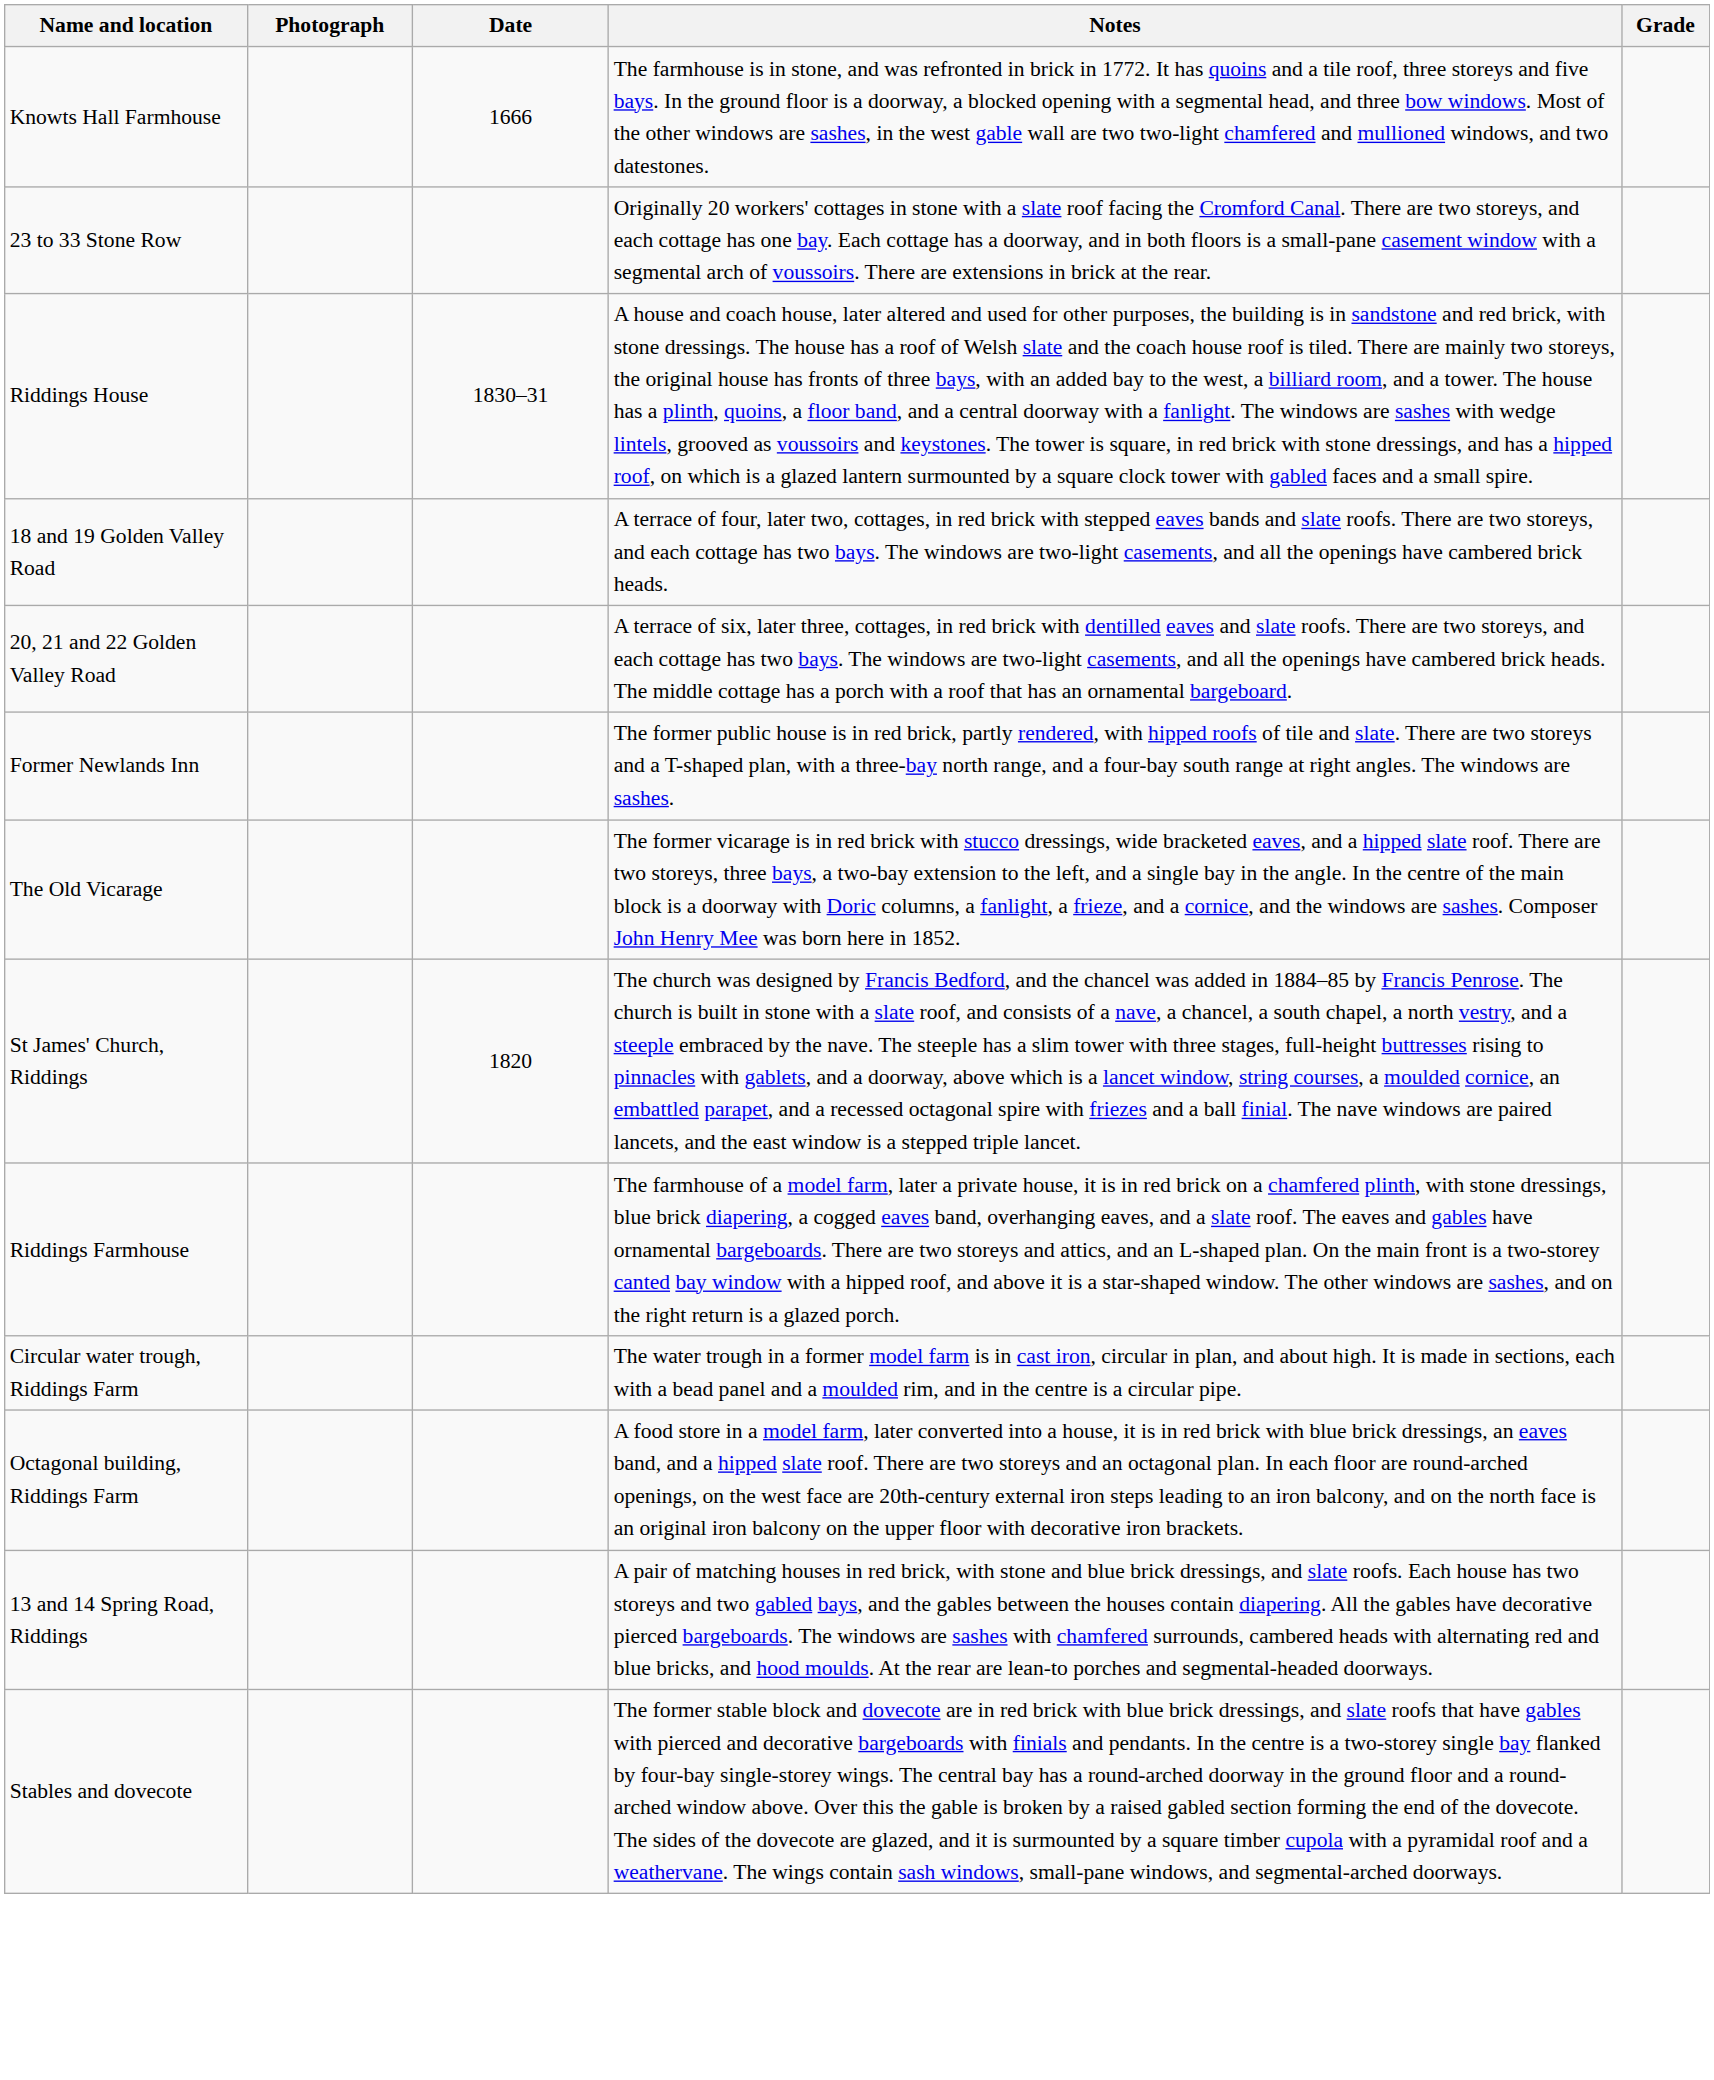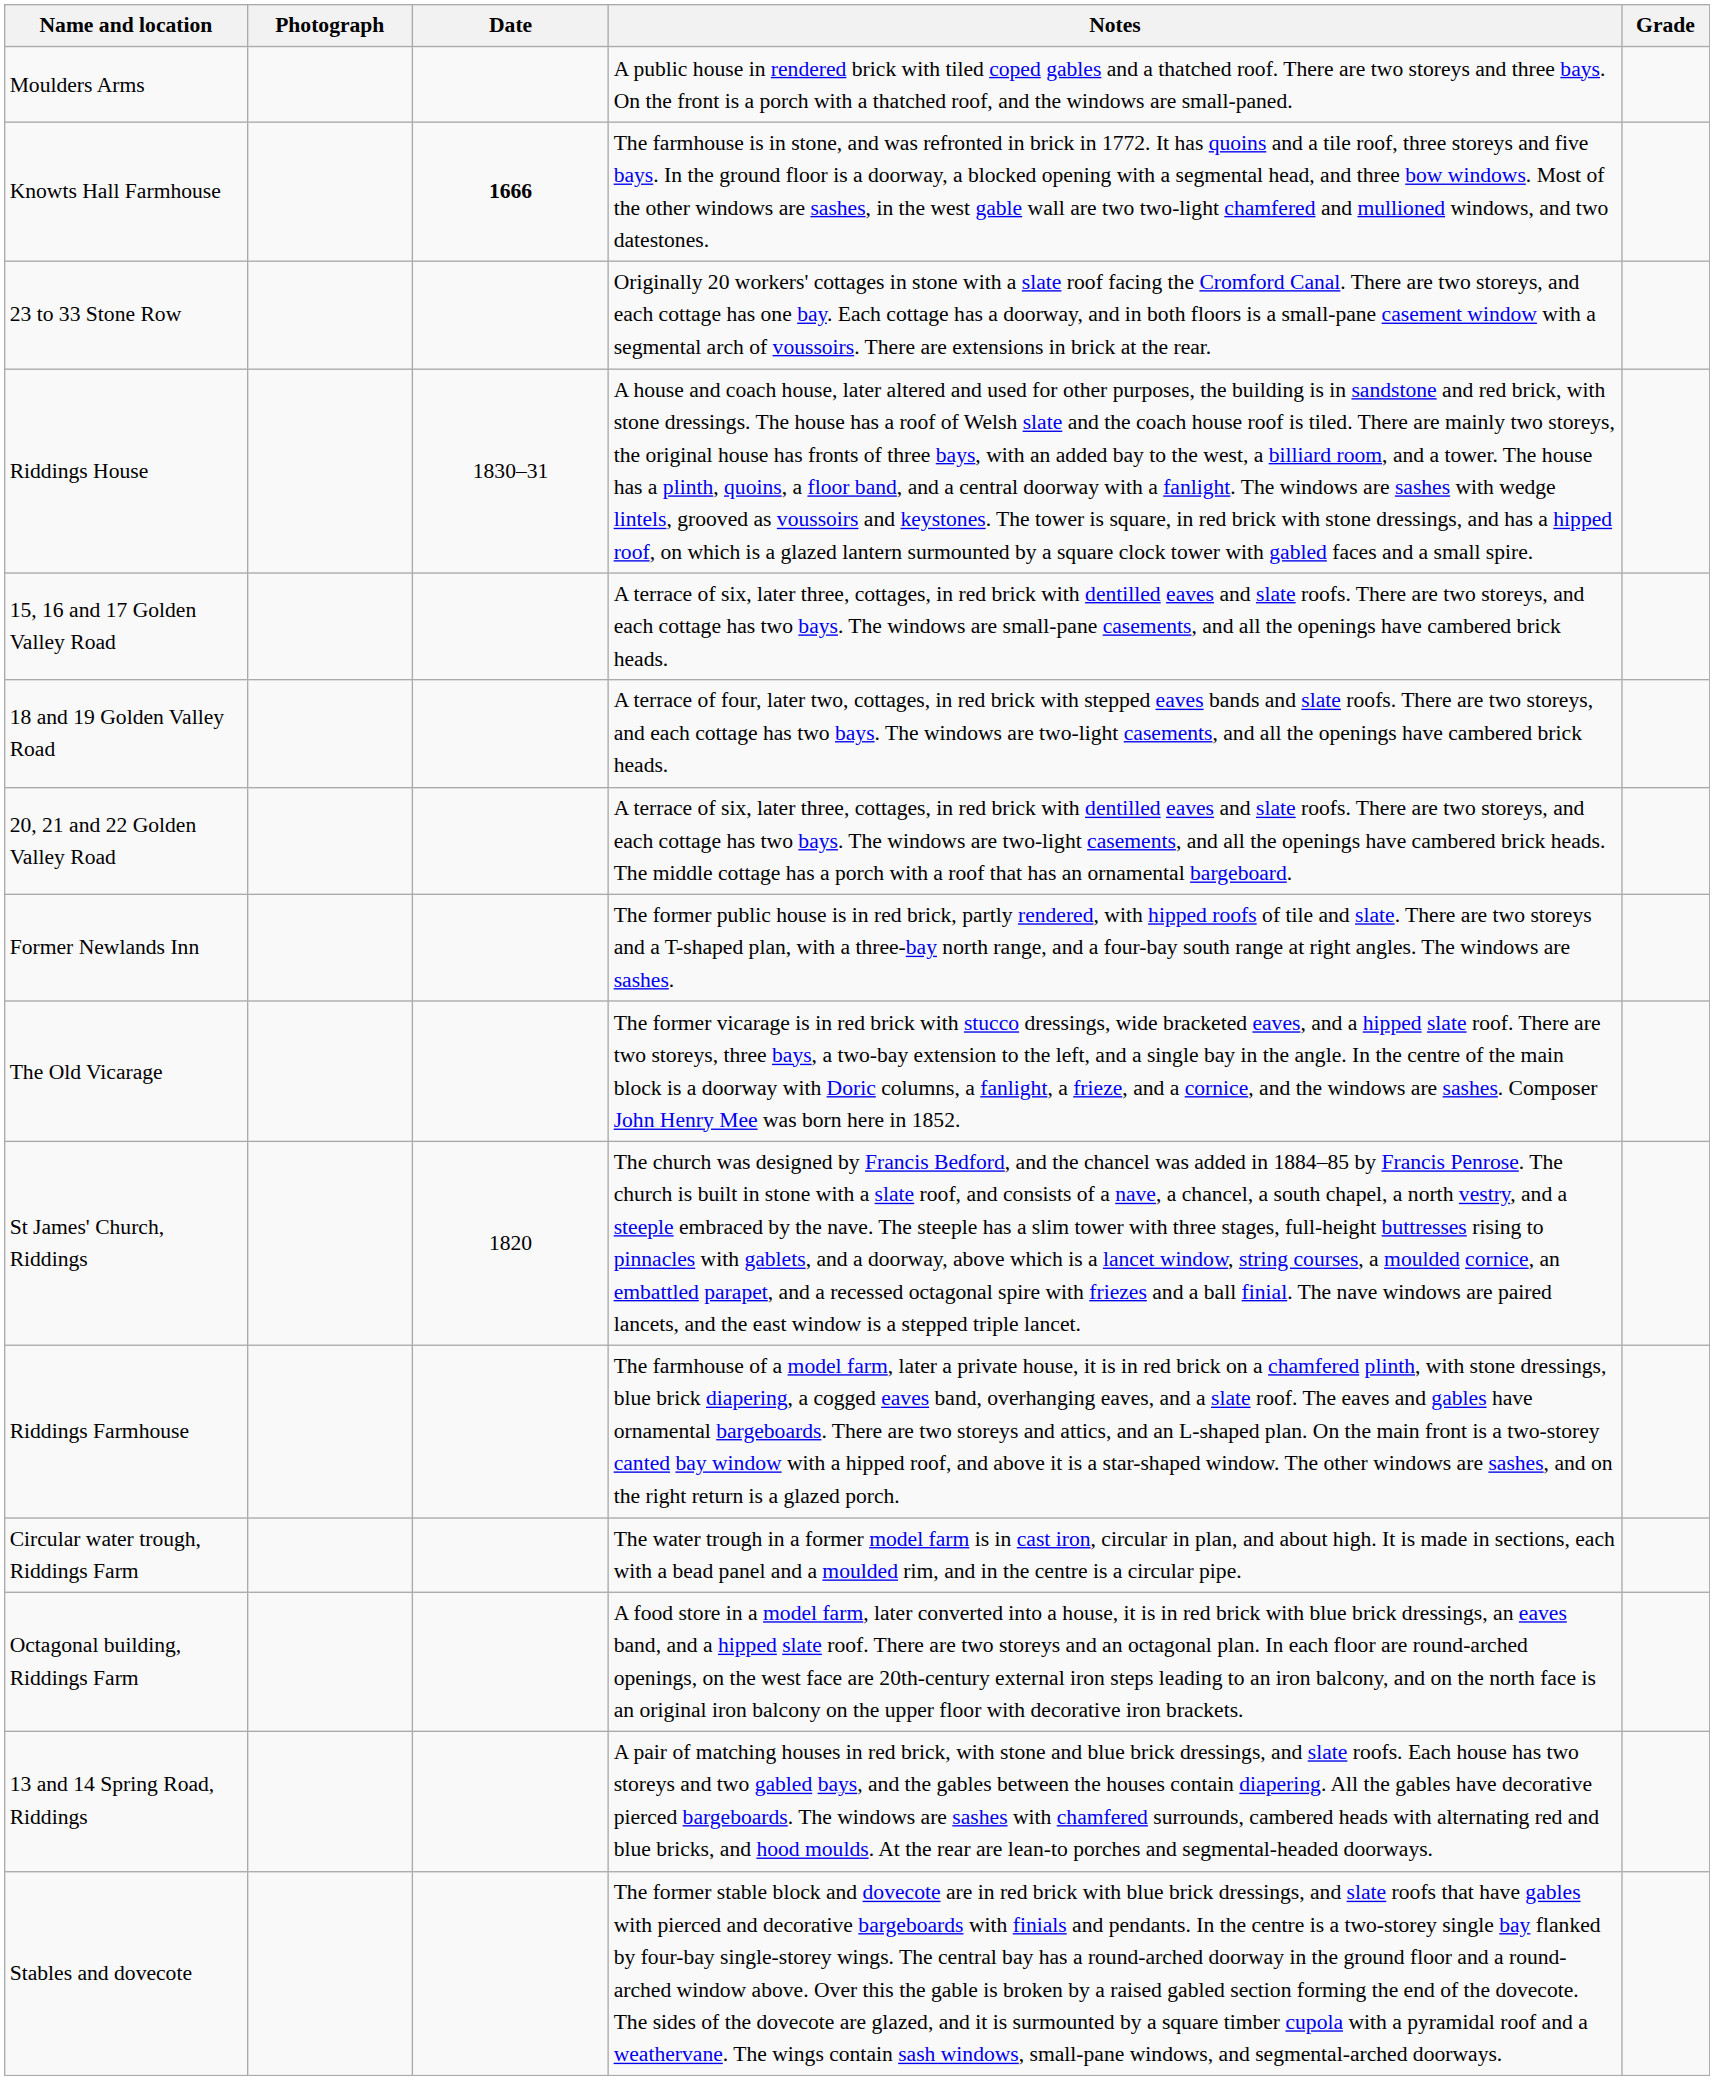+ row: Moulders Arms | A public house in rendered brick with tiled coped gables and a thatched roof. There are two storeys and three bays. On the front is a porch with a thatched roof, and the windows are small-paned.
Knowts Hall Farmhouse | Date: normal -> bold
+ row: 15, 16 and 17 Golden Valley Road | A terrace of six, later three, cottages, in red brick with dentilled eaves and slate roofs. There are two storeys, and each cottage has two bays. The windows are small-pane casements, and all the openings have cambered brick heads.
